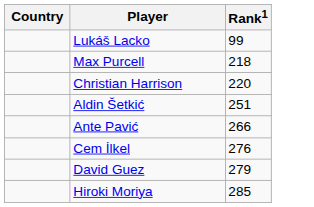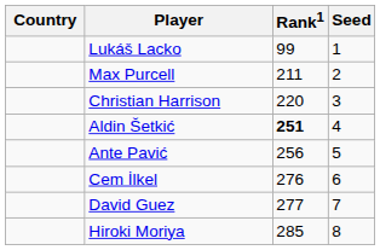+ column: Seed | 1 | 2 | 3 | 4 | 5 | 6 | 7 | 8
Max Purcell | Rank1: 218 -> 211
Aldin Šetkić | Rank1: normal -> bold
Ante Pavić | Rank1: 266 -> 256
David Guez | Rank1: 279 -> 277
